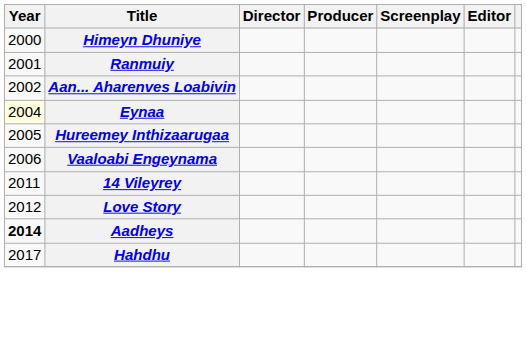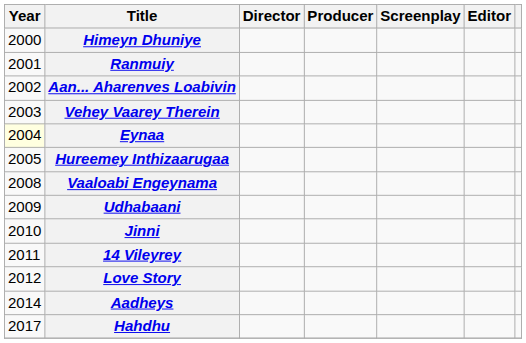+ row: 2003 | Vehey Vaarey Therein
Vaaloabi Engeynama | Year: 2006 -> 2008
+ row: 2009 | Udhabaani
+ row: 2010 | Jinni
Aadheys | Year: bold -> normal
